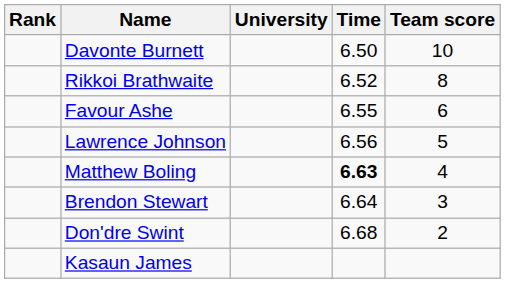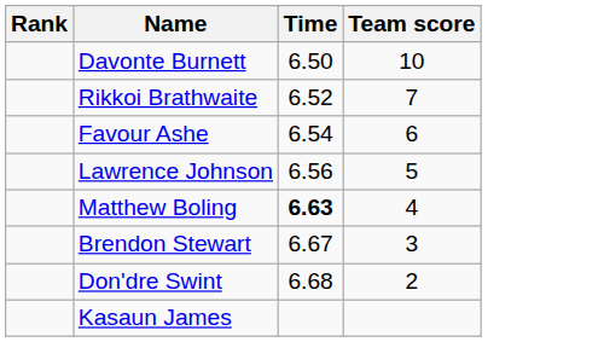- column: University
Rikkoi Brathwaite | Team score: 8 -> 7
Favour Ashe | Time: 6.55 -> 6.54
Brendon Stewart | Time: 6.64 -> 6.67
